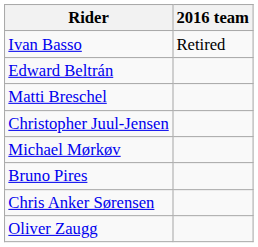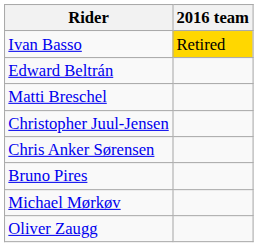Ivan Basso | 2016 team: no background -> gold background
rows swapped: Michael Mørkøv <-> Chris Anker Sørensen
